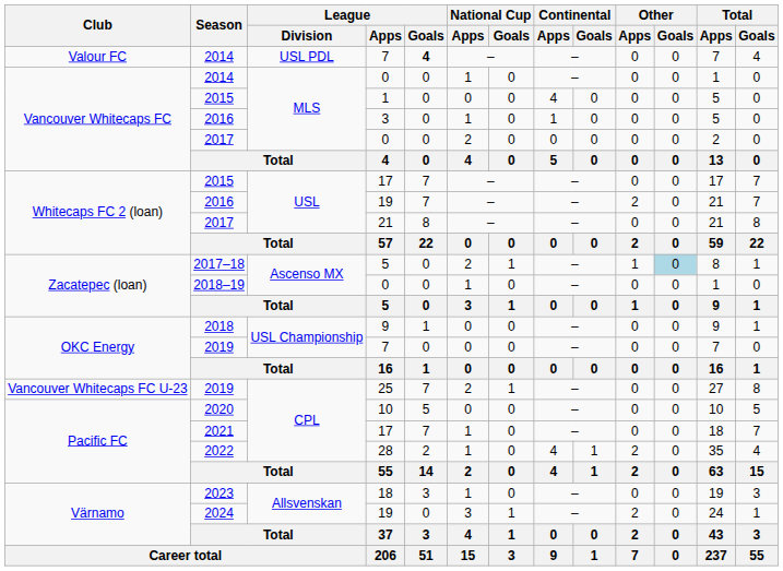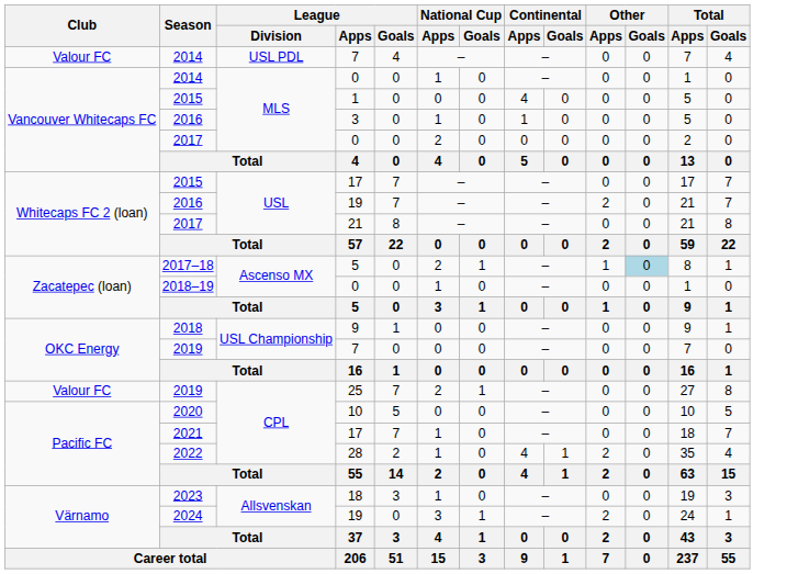2014 / 7 | League / Goals: bold -> normal
2019 / 25 | Club: Vancouver Whitecaps FC U-23 -> Valour FC
